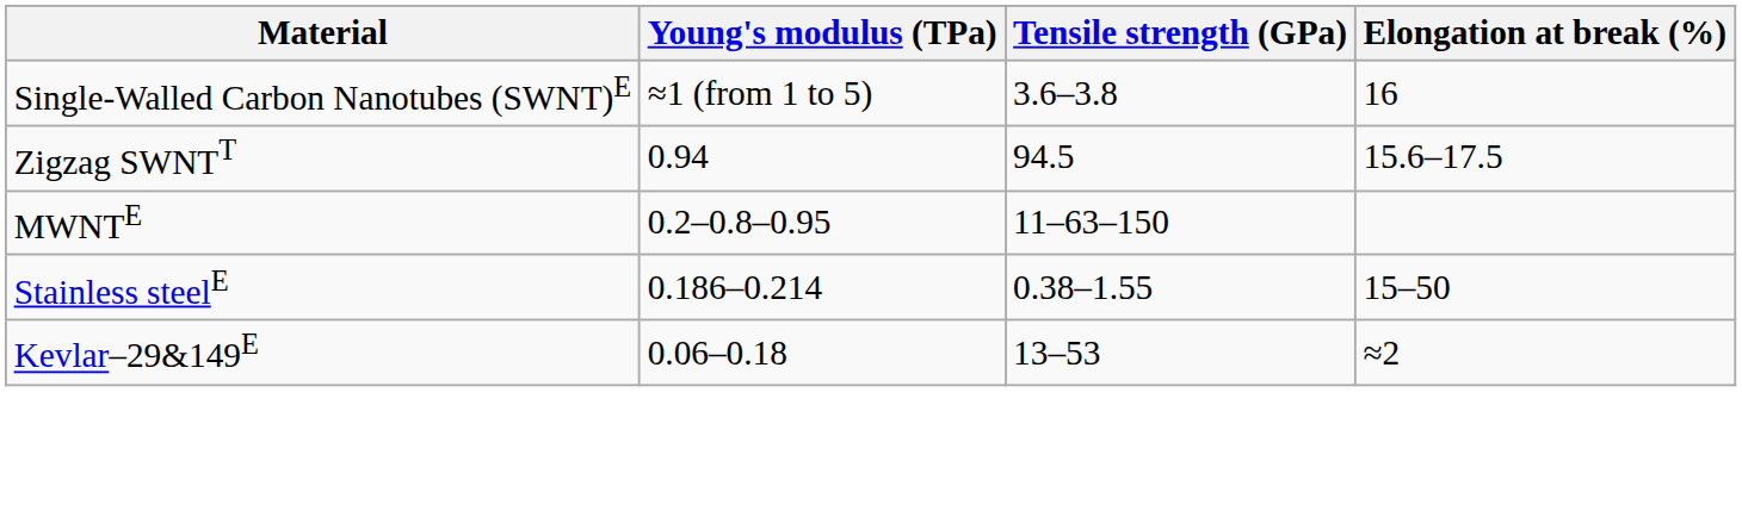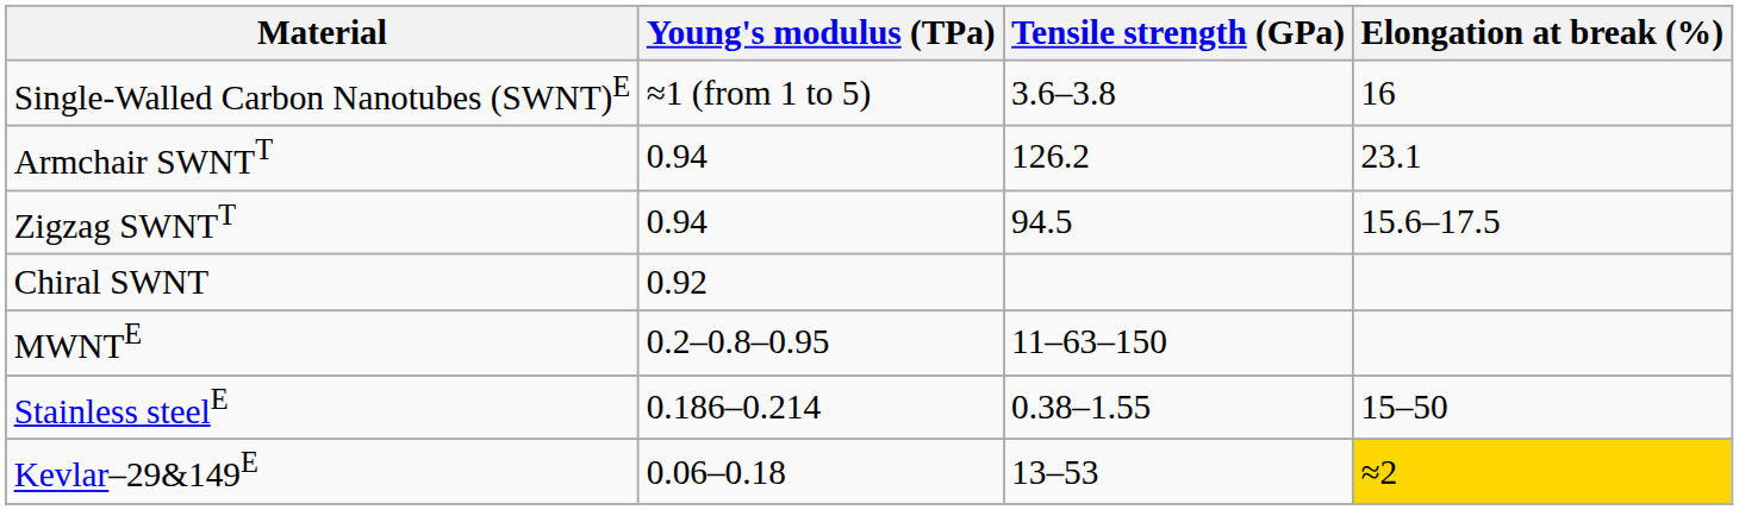+ row: Armchair SWNTT | 0.94 | 126.2 | 23.1
+ row: Chiral SWNT | 0.92
Kevlar–29&149E | Elongation at break (%): no background -> gold background
